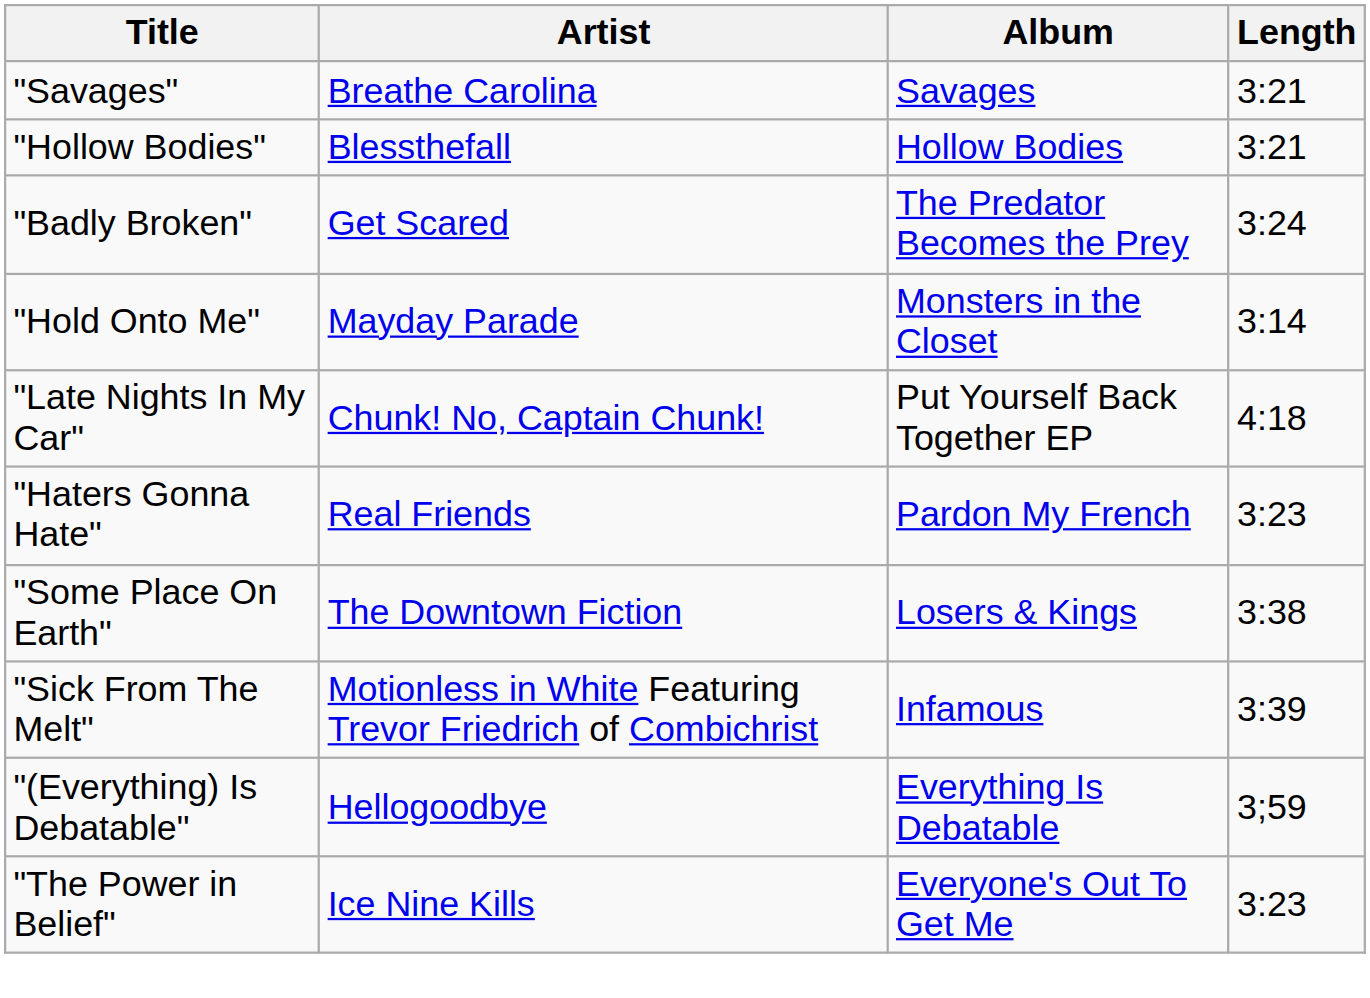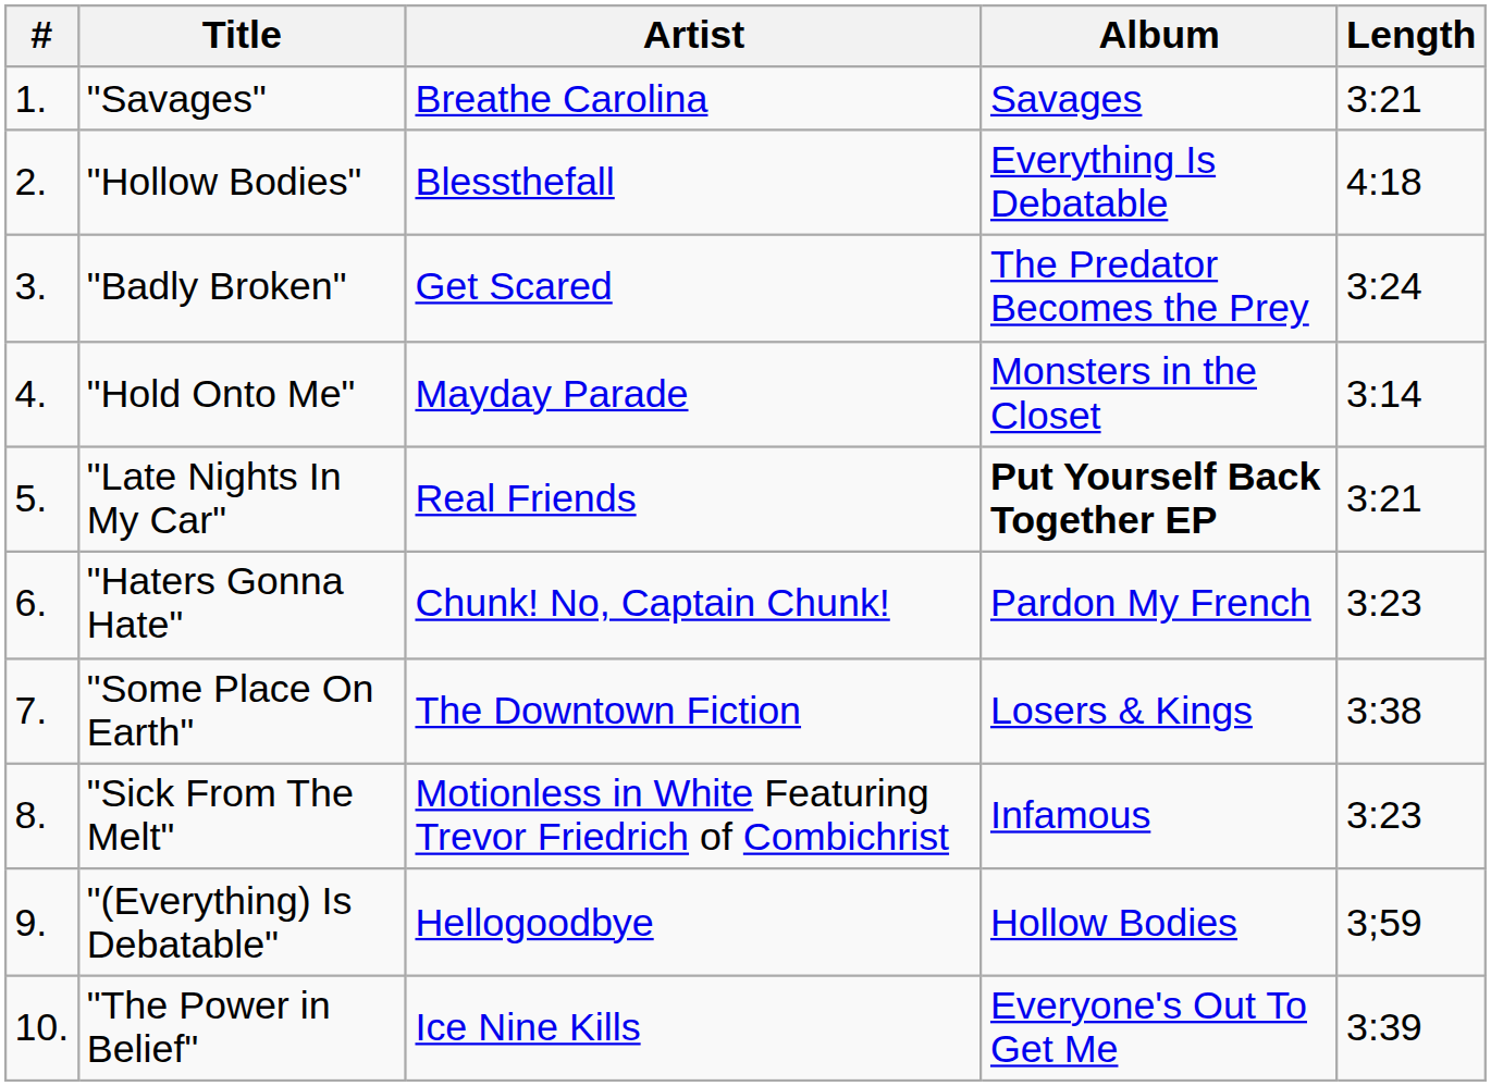+ column: # | 1. | 2. | 3. | 4. | 5. | 6. | 7. | 8. | 9. | 10.
"Hollow Bodies" | Album: Hollow Bodies -> Everything Is Debatable
"Hollow Bodies" | Length: 3:21 -> 4:18
"Late Nights In My Car" | Artist: Chunk! No, Captain Chunk! -> Real Friends
"Late Nights In My Car" | Album: normal -> bold
"Late Nights In My Car" | Length: 4:18 -> 3:21
"Haters Gonna Hate" | Artist: Real Friends -> Chunk! No, Captain Chunk!
"Sick From The Melt" | Length: 3:39 -> 3:23
"(Everything) Is Debatable" | Album: Everything Is Debatable -> Hollow Bodies
"The Power in Belief" | Length: 3:23 -> 3:39
